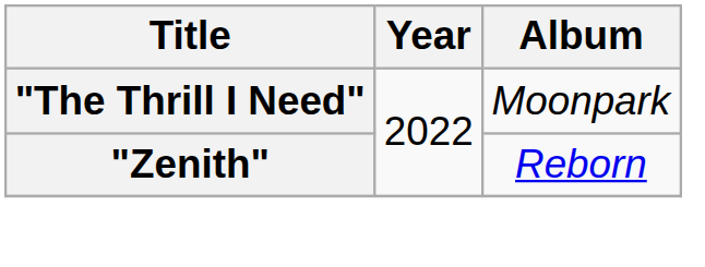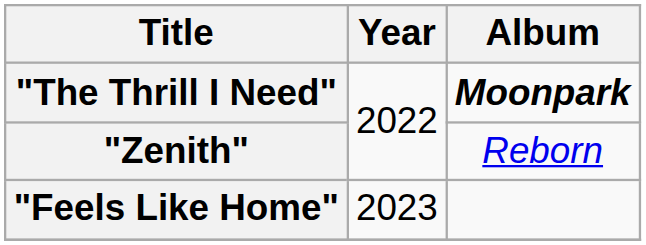"The Thrill I Need" | Album: normal -> bold
+ row: "Feels Like Home" | 2023
